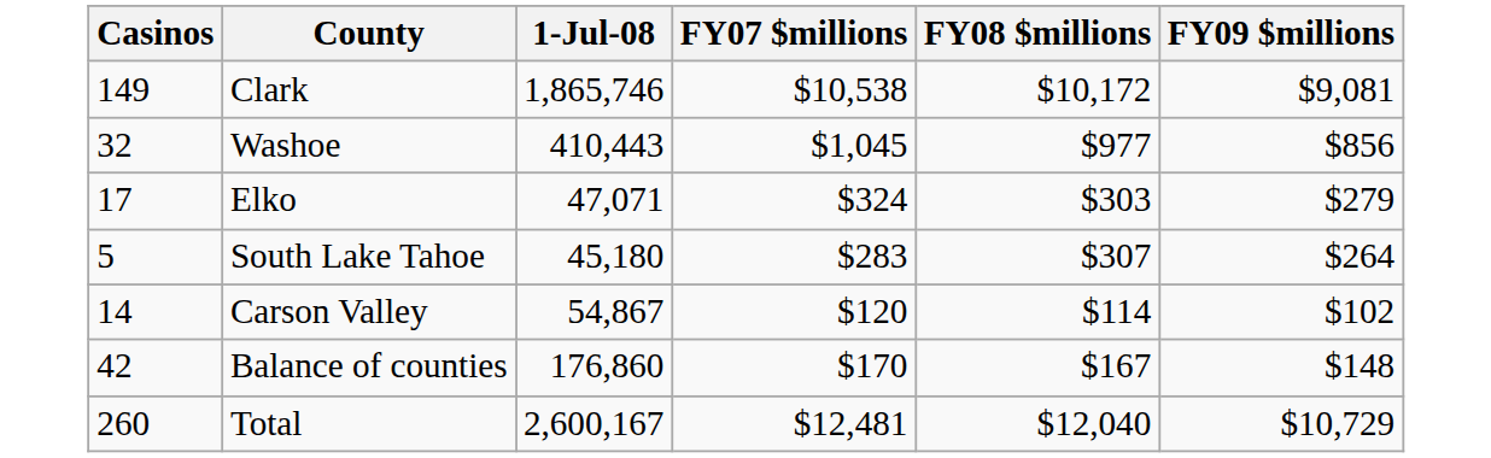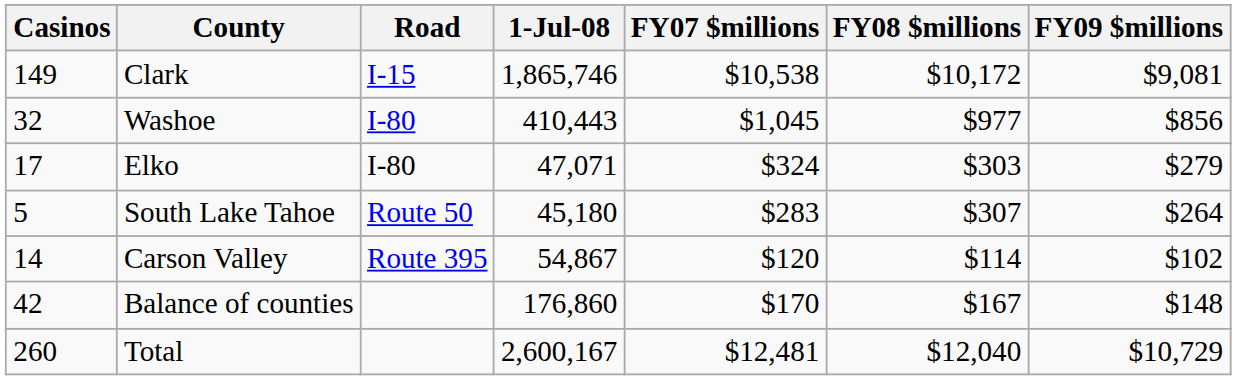+ column: Road | I-15 | I-80 | I-80 | Route 50 | Route 395
